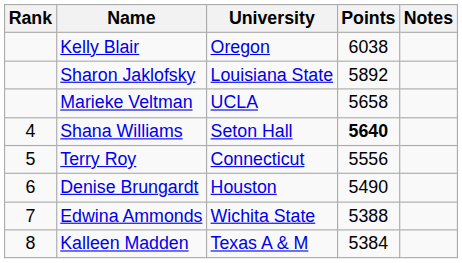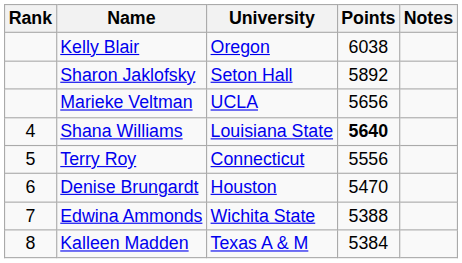Sharon Jaklofsky | University: Louisiana State -> Seton Hall
Marieke Veltman | Points: 5658 -> 5656
Shana Williams | University: Seton Hall -> Louisiana State
Denise Brungardt | Points: 5490 -> 5470
